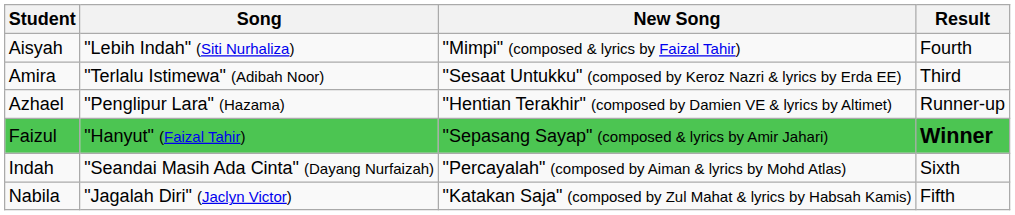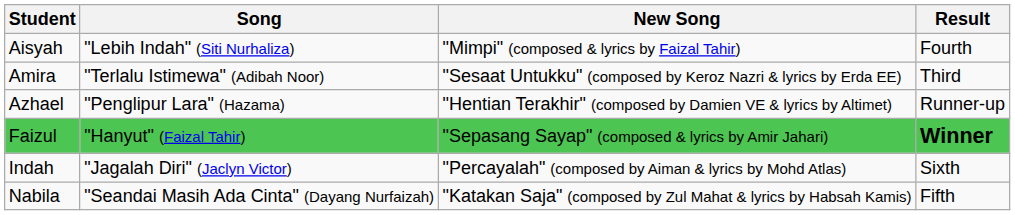Indah | Song: "Seandai Masih Ada Cinta" (Dayang Nurfaizah) -> "Jagalah Diri" (Jaclyn Victor)
Nabila | Song: "Jagalah Diri" (Jaclyn Victor) -> "Seandai Masih Ada Cinta" (Dayang Nurfaizah)
